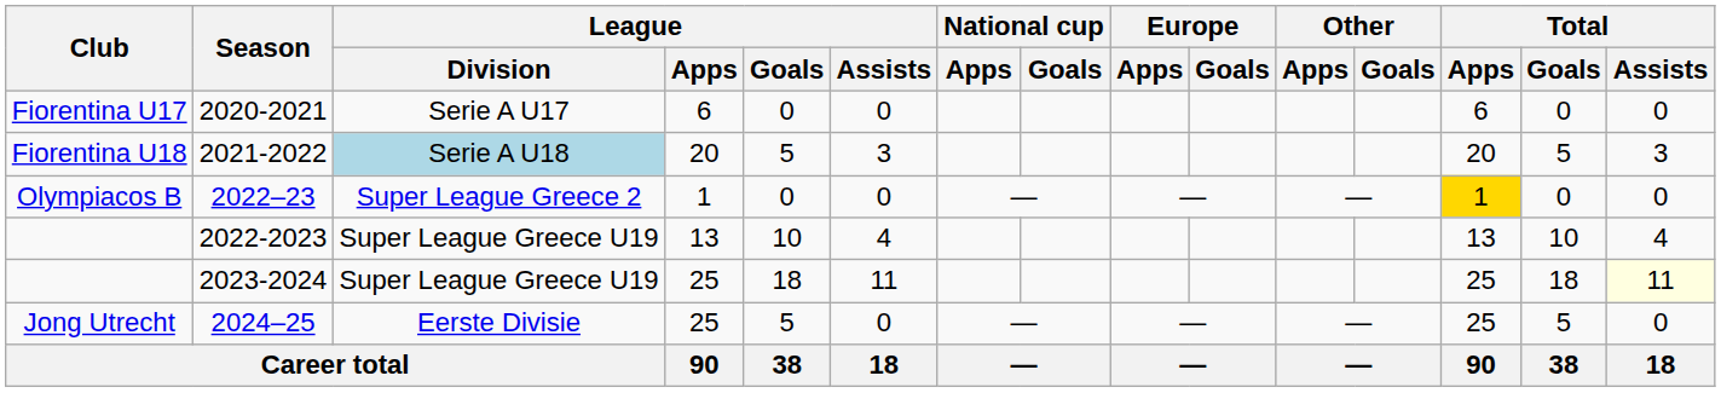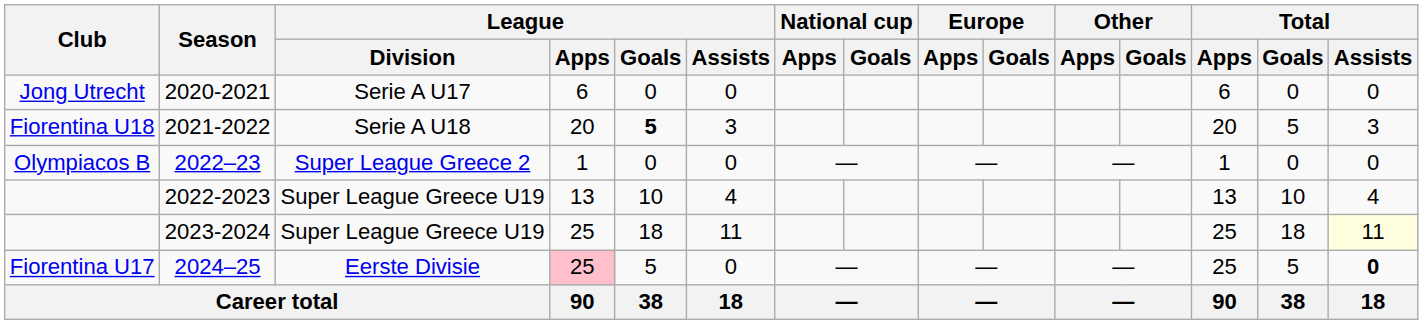2020-2021 | Club: Fiorentina U17 -> Jong Utrecht
2021-2022 | League / Division: lightblue background -> no background
2021-2022 | League / Goals: normal -> bold
2022–23 | Total / Apps: gold background -> no background
2024–25 | Club: Jong Utrecht -> Fiorentina U17
2024–25 | League / Apps: no background -> pink background
2024–25 | Total / Assists: normal -> bold
